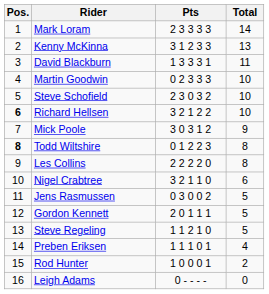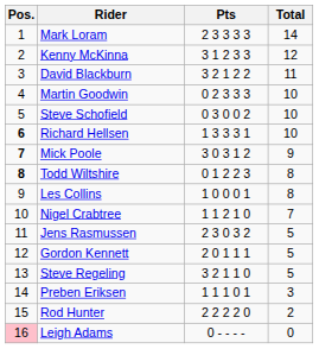Kenny McKinna | Total: 13 -> 12
David Blackburn | Pts: 1 3 3 3 1 -> 3 2 1 2 2
Steve Schofield | Pts: 2 3 0 3 2 -> 0 3 0 0 2
Richard Hellsen | Pts: 3 2 1 2 2 -> 1 3 3 3 1
Mick Poole | Pos.: normal -> bold
Les Collins | Pts: 2 2 2 2 0 -> 1 0 0 0 1
Nigel Crabtree | Pts: 3 2 1 1 0 -> 1 1 2 1 0
Nigel Crabtree | Total: 6 -> 7
Jens Rasmussen | Pts: 0 3 0 0 2 -> 2 3 0 3 2
Steve Regeling | Pts: 1 1 2 1 0 -> 3 2 1 1 0
Preben Eriksen | Total: 4 -> 3
Rod Hunter | Pts: 1 0 0 0 1 -> 2 2 2 2 0
Leigh Adams | Pos.: no background -> pink background
